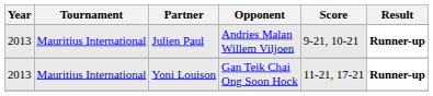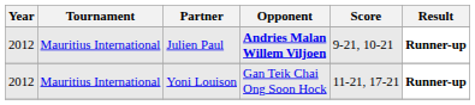Julien Paul | Year: 2013 -> 2012
Julien Paul | Opponent: normal -> bold
Yoni Louison | Year: 2013 -> 2012
